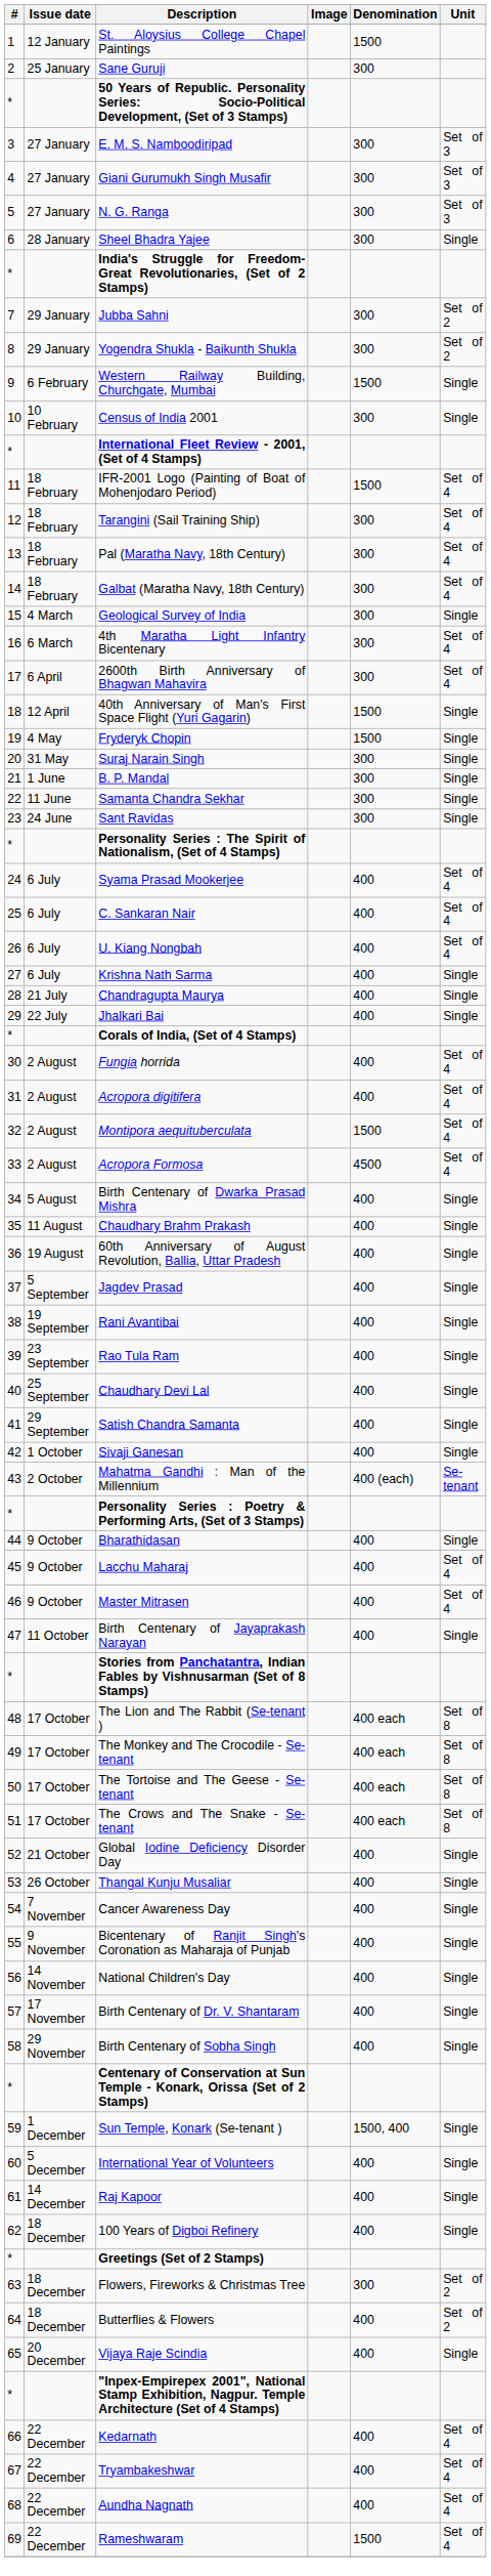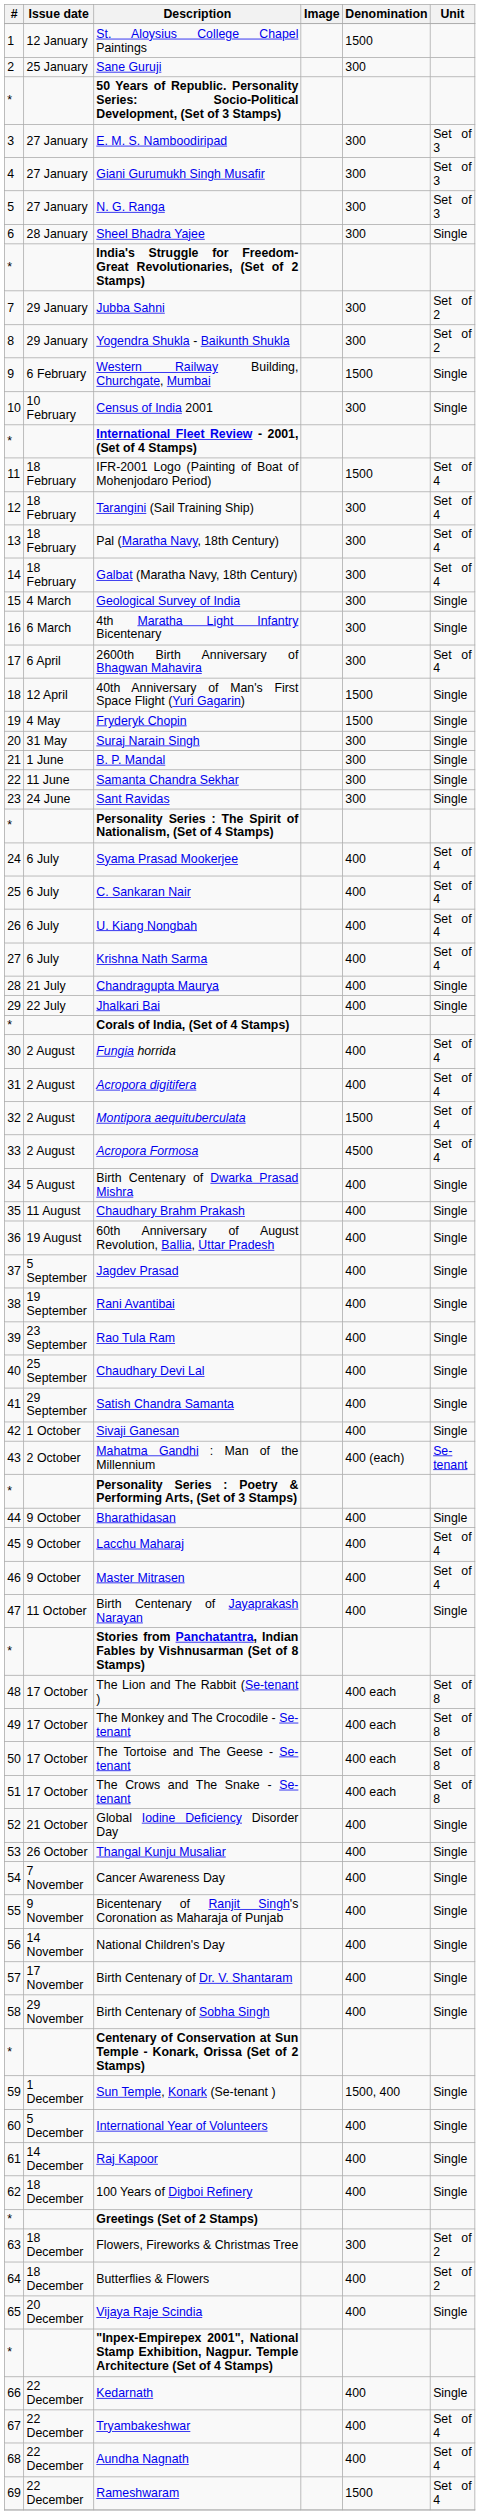4th Maratha Light Infantry Bicentenary | Unit: Set of 4 -> Single
Krishna Nath Sarma | Unit: Single -> Set of 4
Kedarnath | Unit: Set of 4 -> Single
